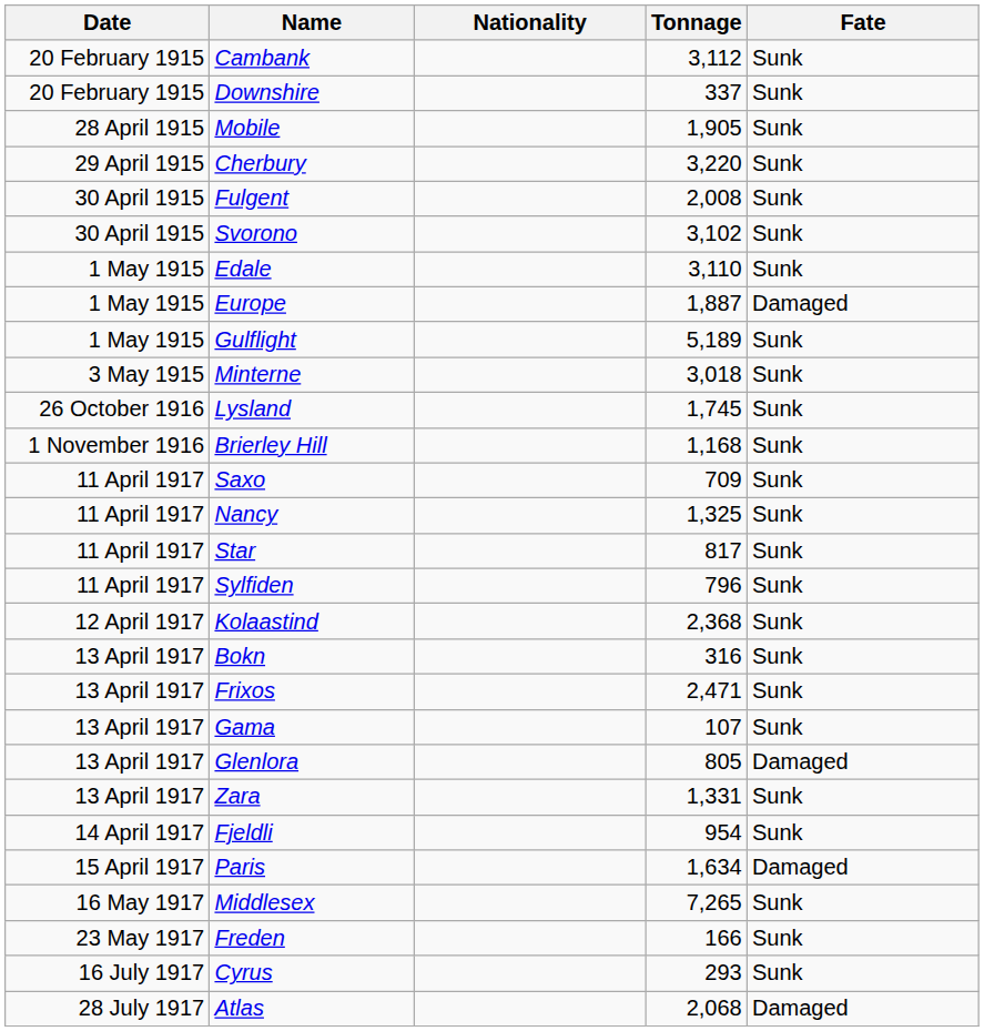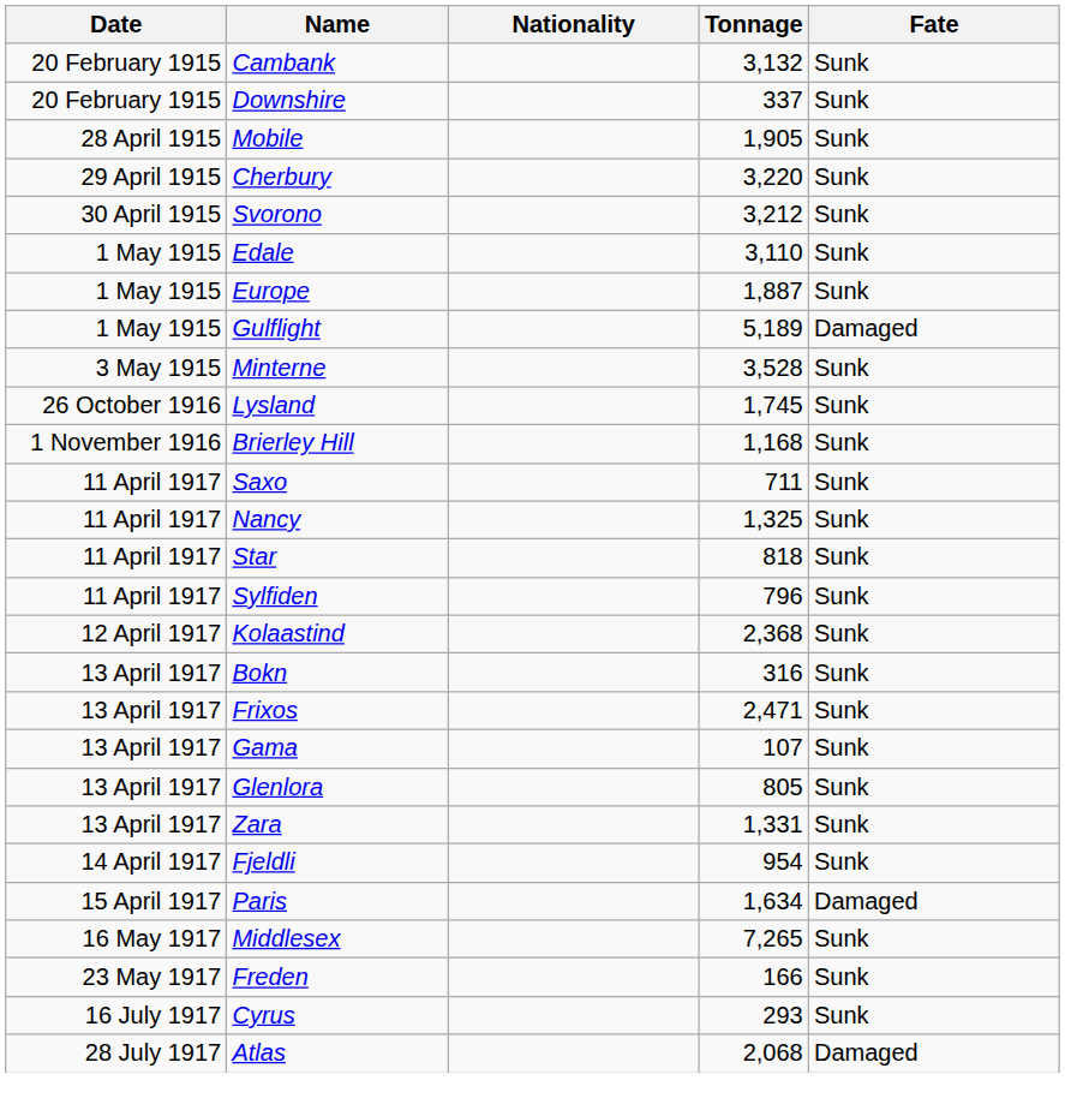Cambank | Tonnage: 3,112 -> 3,132
- row: 30 April 1915 | Fulgent | 2,008 | Sunk
Svorono | Tonnage: 3,102 -> 3,212
Europe | Fate: Damaged -> Sunk
Gulflight | Fate: Sunk -> Damaged
Minterne | Tonnage: 3,018 -> 3,528
Saxo | Tonnage: 709 -> 711
Star | Tonnage: 817 -> 818
Glenlora | Fate: Damaged -> Sunk
